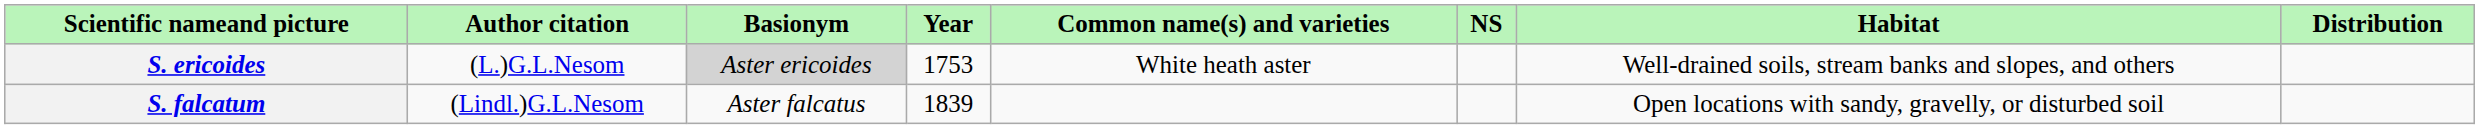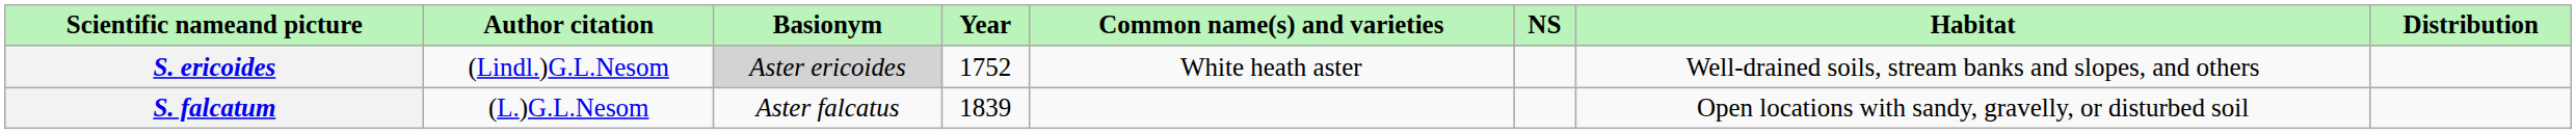S. ericoides | Author citation: (L.)G.L.Nesom -> (Lindl.)G.L.Nesom
S. ericoides | Year: 1753 -> 1752
S. falcatum | Author citation: (Lindl.)G.L.Nesom -> (L.)G.L.Nesom
